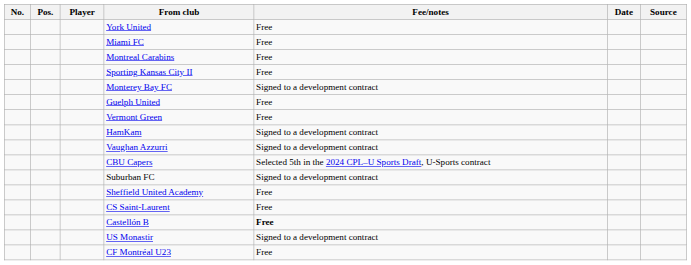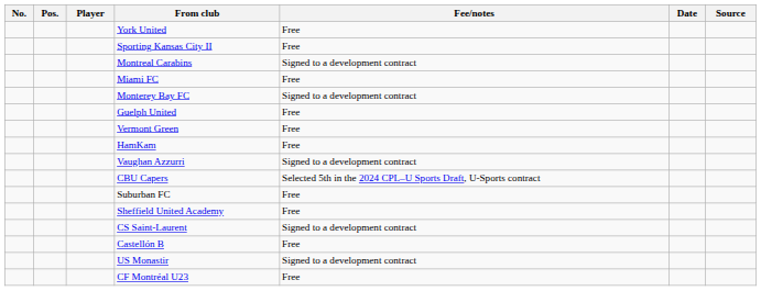rows swapped: Miami FC <-> Sporting Kansas City II
Montreal Carabins | Fee/notes: Free -> Signed to a development contract
HamKam | Fee/notes: Signed to a development contract -> Free
Suburban FC | Fee/notes: Signed to a development contract -> Free
CS Saint-Laurent | Fee/notes: Free -> Signed to a development contract
Castellón B | Fee/notes: bold -> normal
